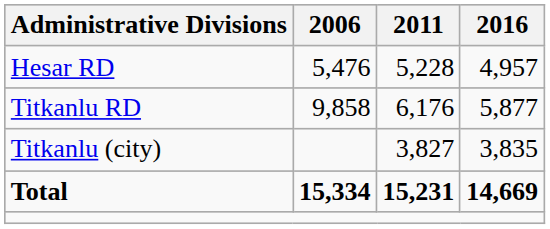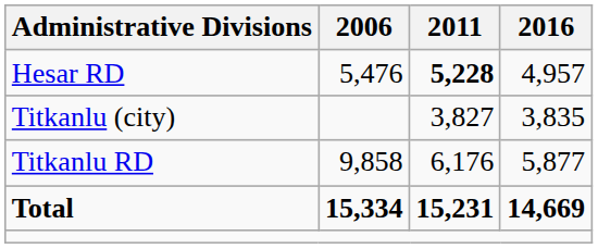Hesar RD | 2011: normal -> bold
rows swapped: Titkanlu RD <-> Titkanlu (city)
